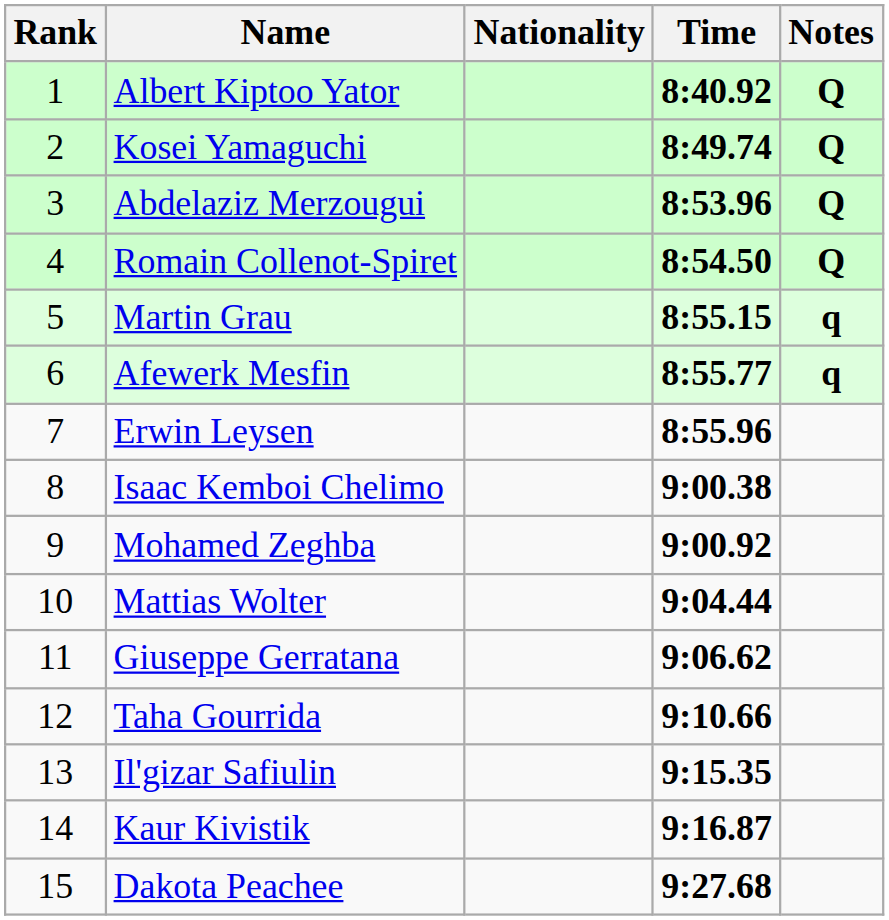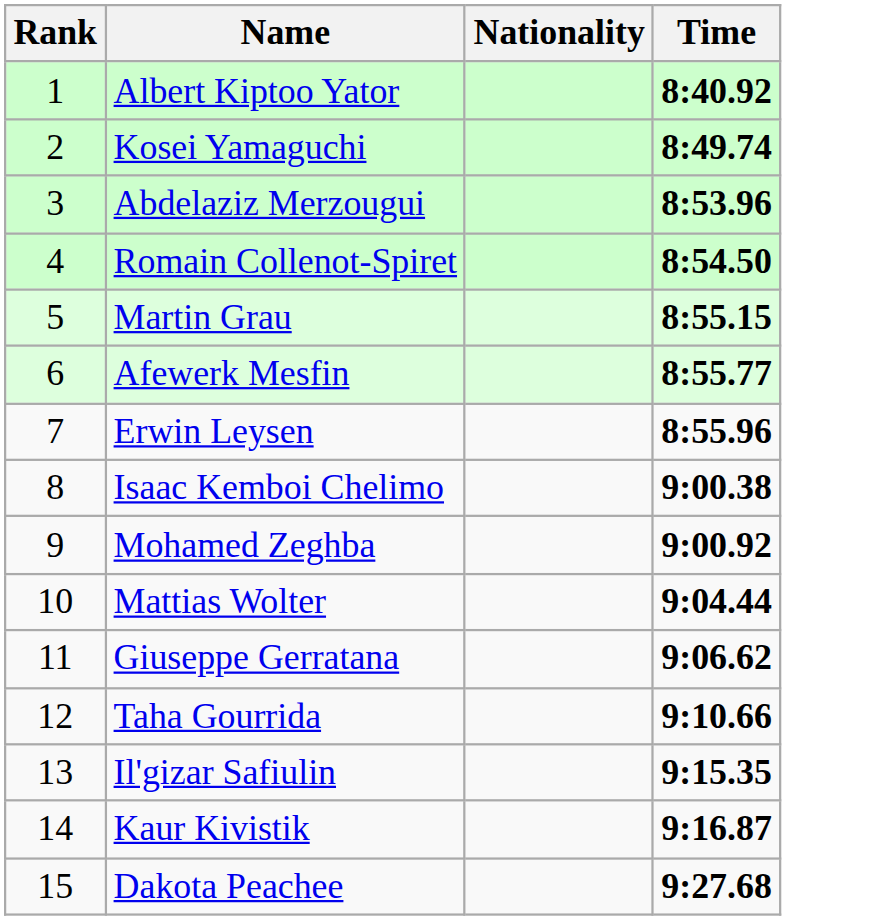- column: Notes | Q | Q | Q | Q | q | q
